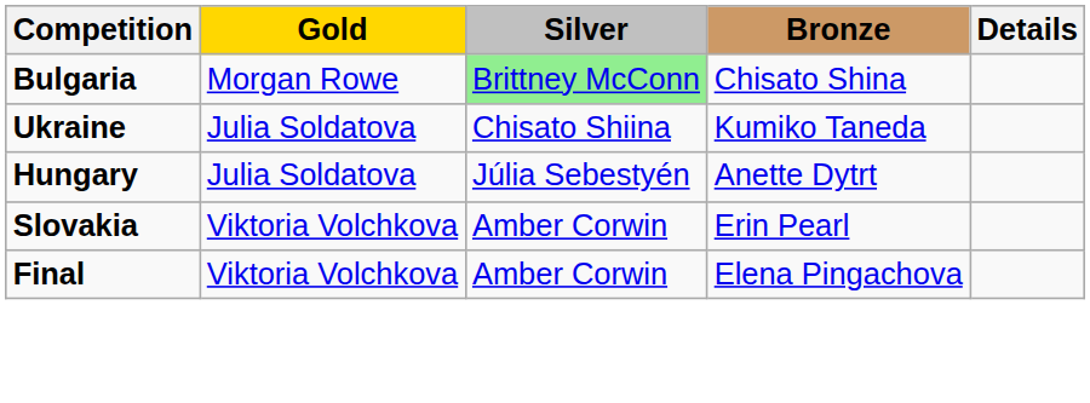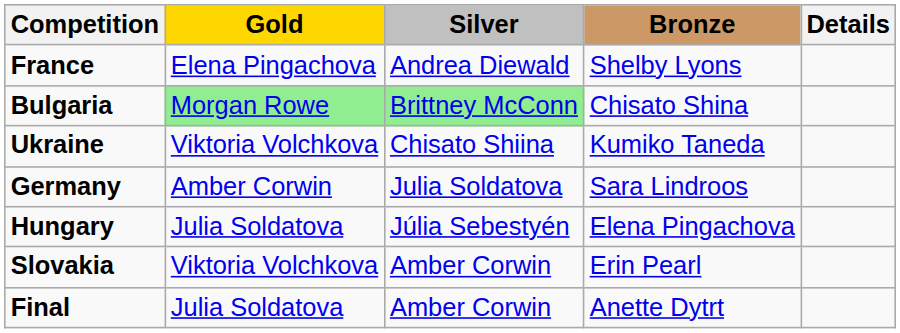+ row: France | Elena Pingachova | Andrea Diewald | Shelby Lyons
Bulgaria | Gold: no background -> lightgreen background
Ukraine | Gold: Julia Soldatova -> Viktoria Volchkova
+ row: Germany | Amber Corwin | Julia Soldatova | Sara Lindroos
Hungary | Bronze: Anette Dytrt -> Elena Pingachova
Final | Gold: Viktoria Volchkova -> Julia Soldatova
Final | Bronze: Elena Pingachova -> Anette Dytrt
